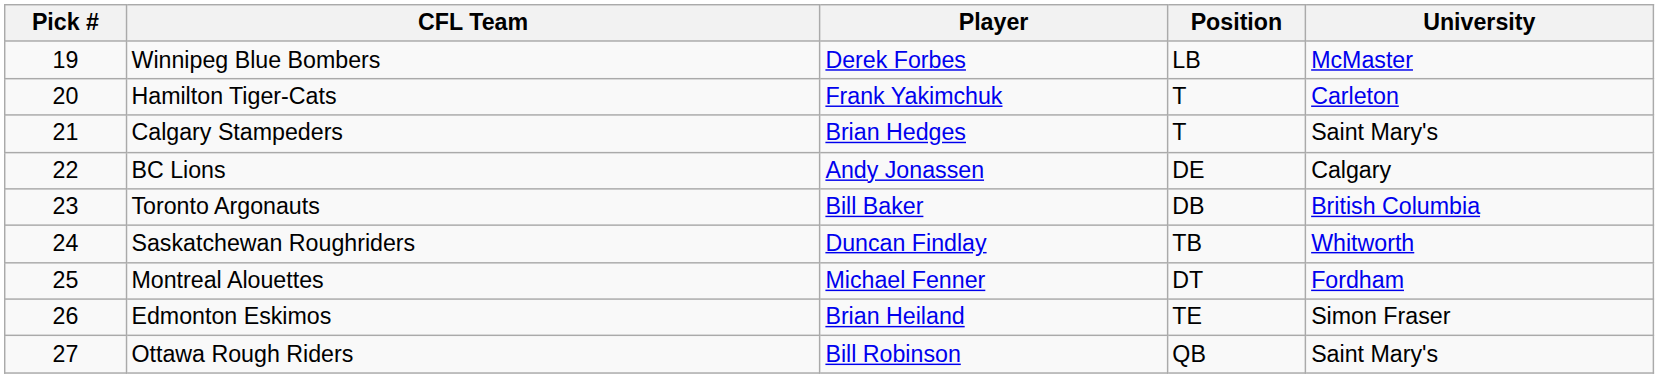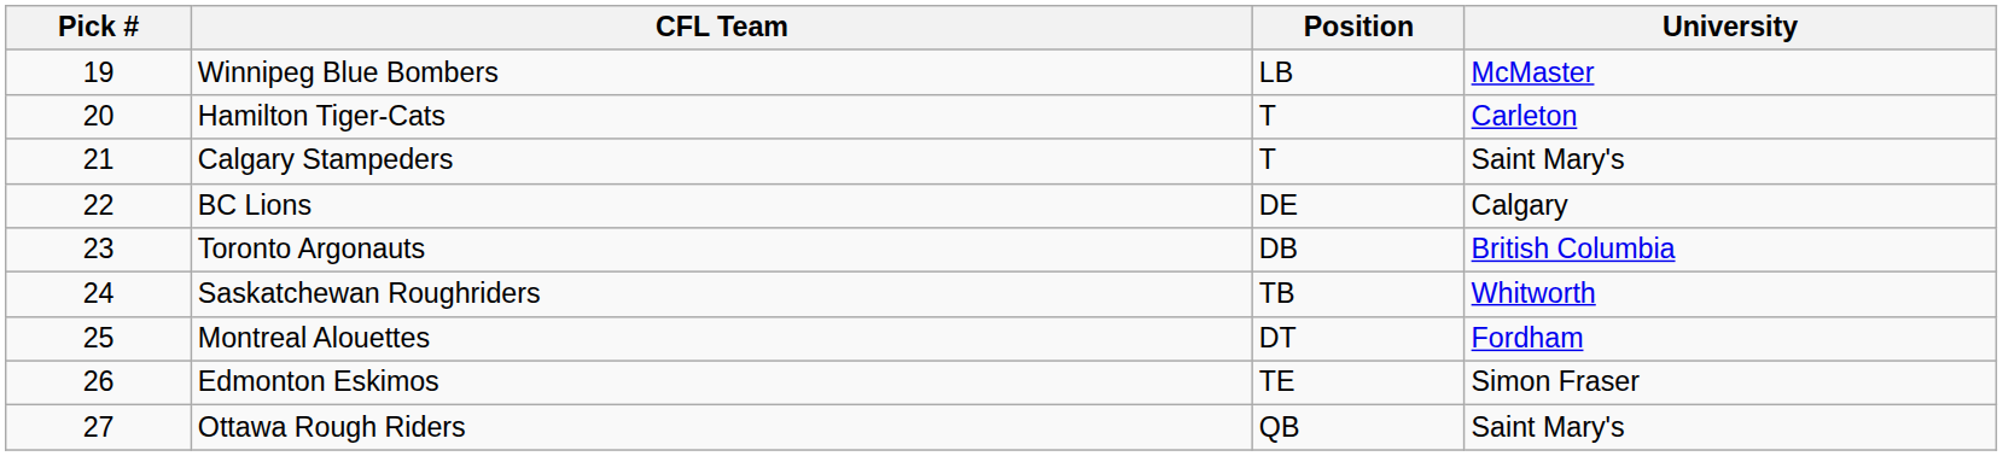- column: Player | Derek Forbes | Frank Yakimchuk | Brian Hedges | Andy Jonassen | Bill Baker | Duncan Findlay | Michael Fenner | Brian Heiland | Bill Robinson
